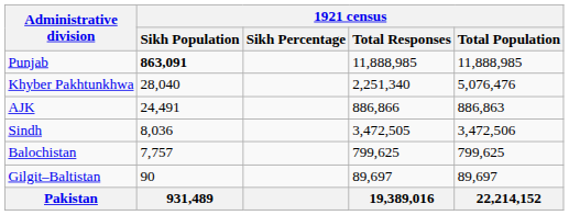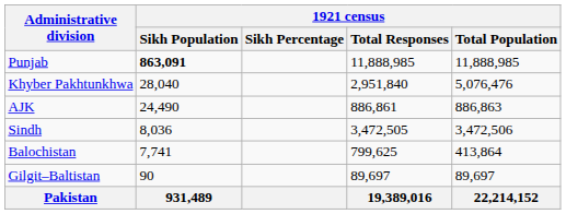Khyber Pakhtunkhwa | 1921 census / Total Responses: 2,251,340 -> 2,951,840
AJK | 1921 census / Sikh Population: 24,491 -> 24,490
AJK | 1921 census / Total Responses: 886,866 -> 886,861
Balochistan | 1921 census / Sikh Population: 7,757 -> 7,741
Balochistan | 1921 census / Total Population: 799,625 -> 413,864
